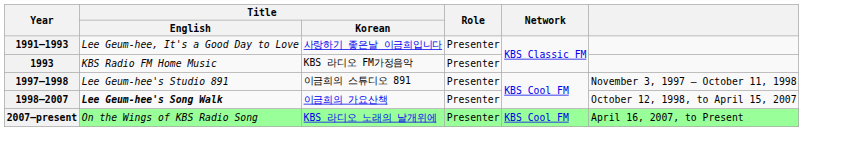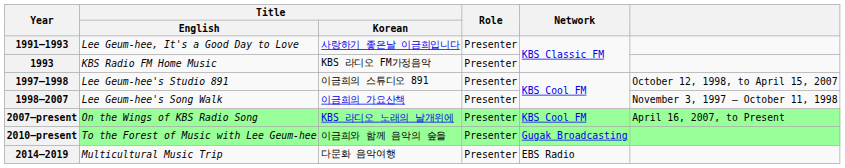1997–1998 | column 6: November 3, 1997 – October 11, 1998 -> October 12, 1998, to April 15, 2007
1998–2007 | Title / English: bold -> normal
1998–2007 | column 6: October 12, 1998, to April 15, 2007 -> November 3, 1997 – October 11, 1998
+ row: 2010–present | To the Forest of Music with Lee Geum-hee | 이금희와 함께 음악의 숲을 | Presenter | Gugak Broadcasting
+ row: 2014–2019 | Multicultural Music Trip | 다문화 음악여행 | Presenter | EBS Radio
